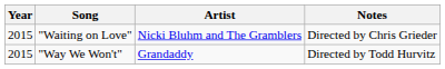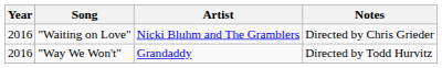"Waiting on Love" | Year: 2015 -> 2016
"Way We Won't" | Year: 2015 -> 2016
